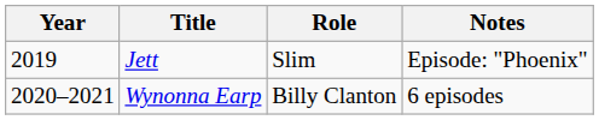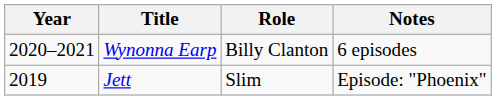rows swapped: Jett <-> Wynonna Earp
